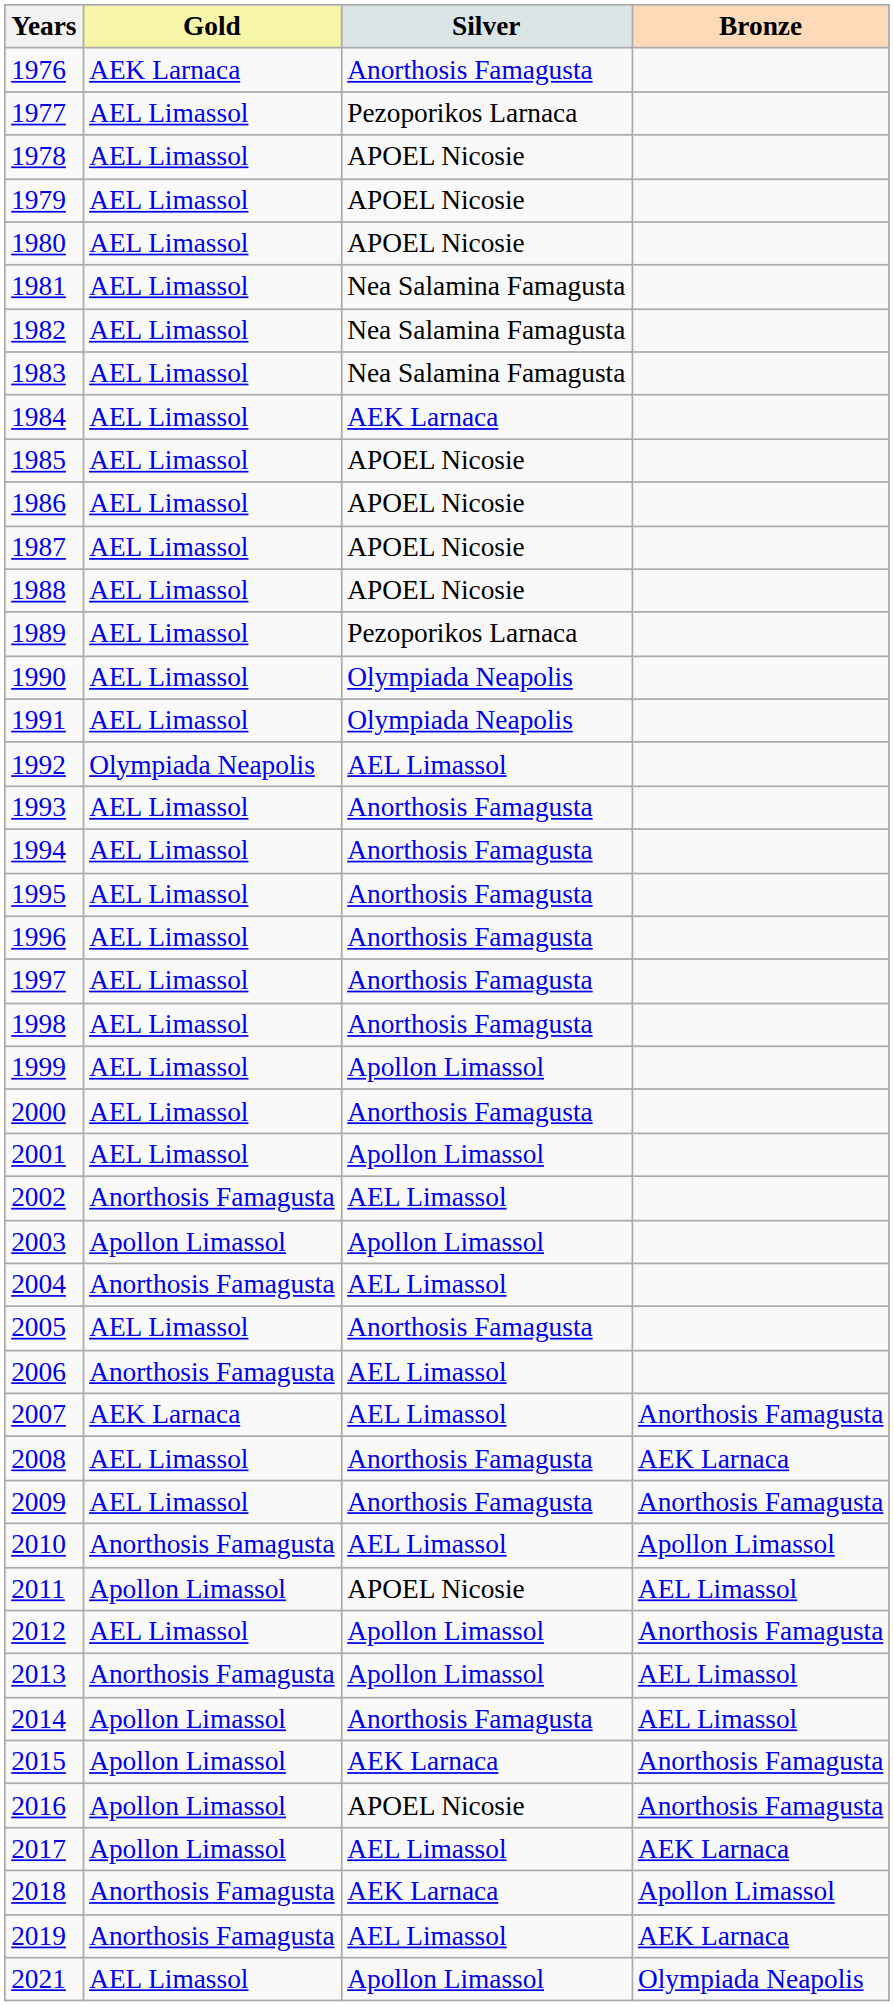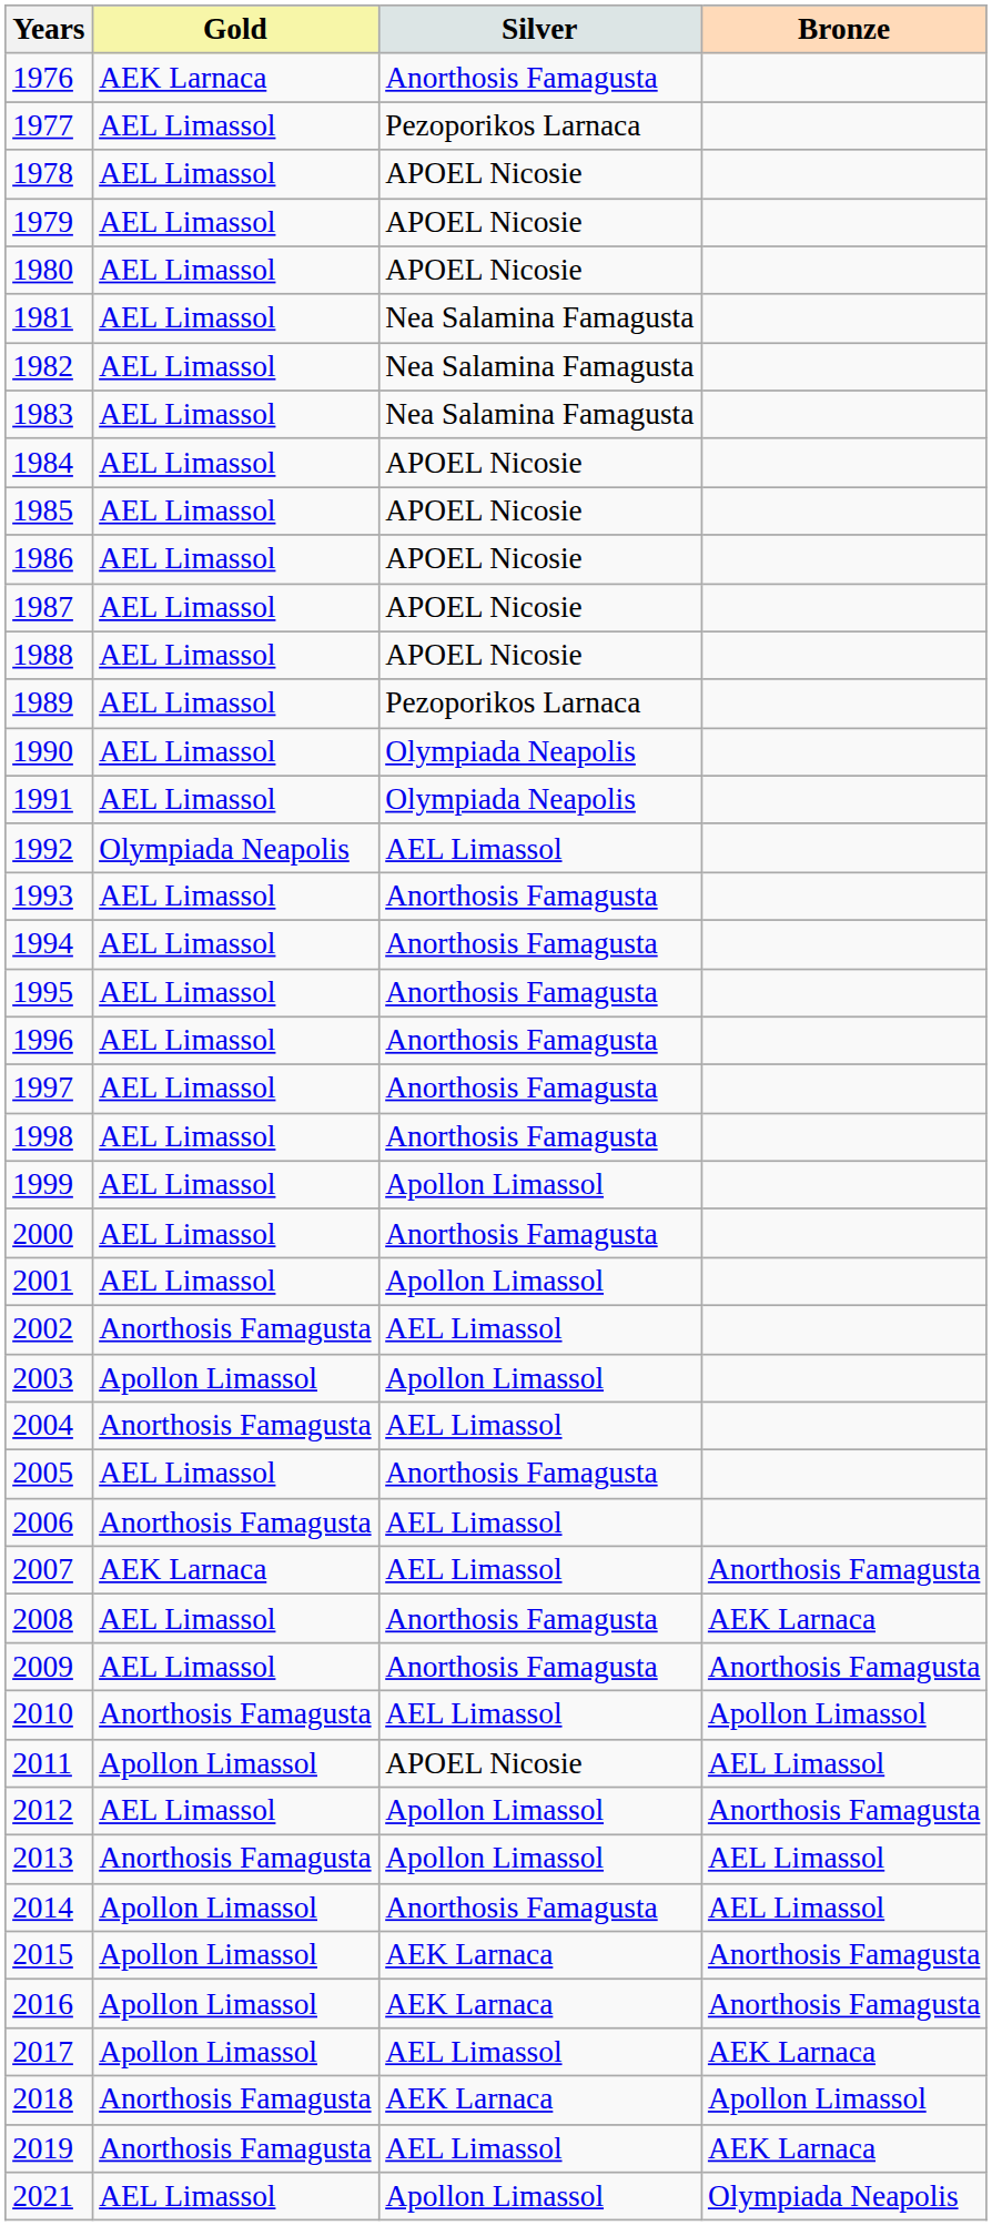1984 | Silver: AEK Larnaca -> APOEL Nicosie
2016 | Silver: APOEL Nicosie -> AEK Larnaca
